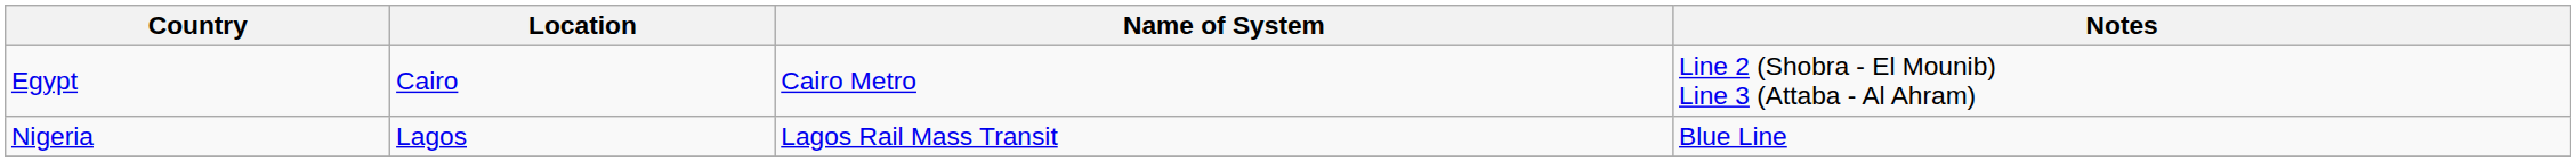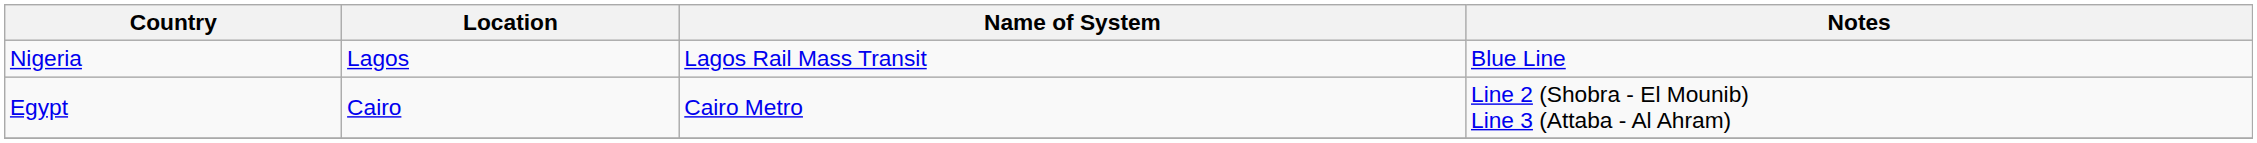rows swapped: Egypt <-> Nigeria
